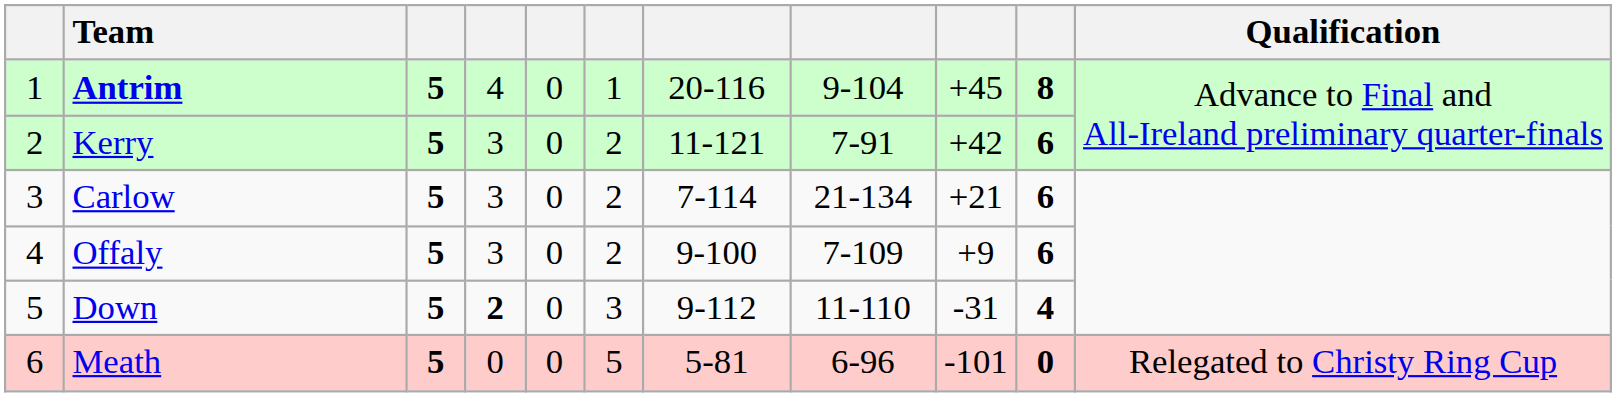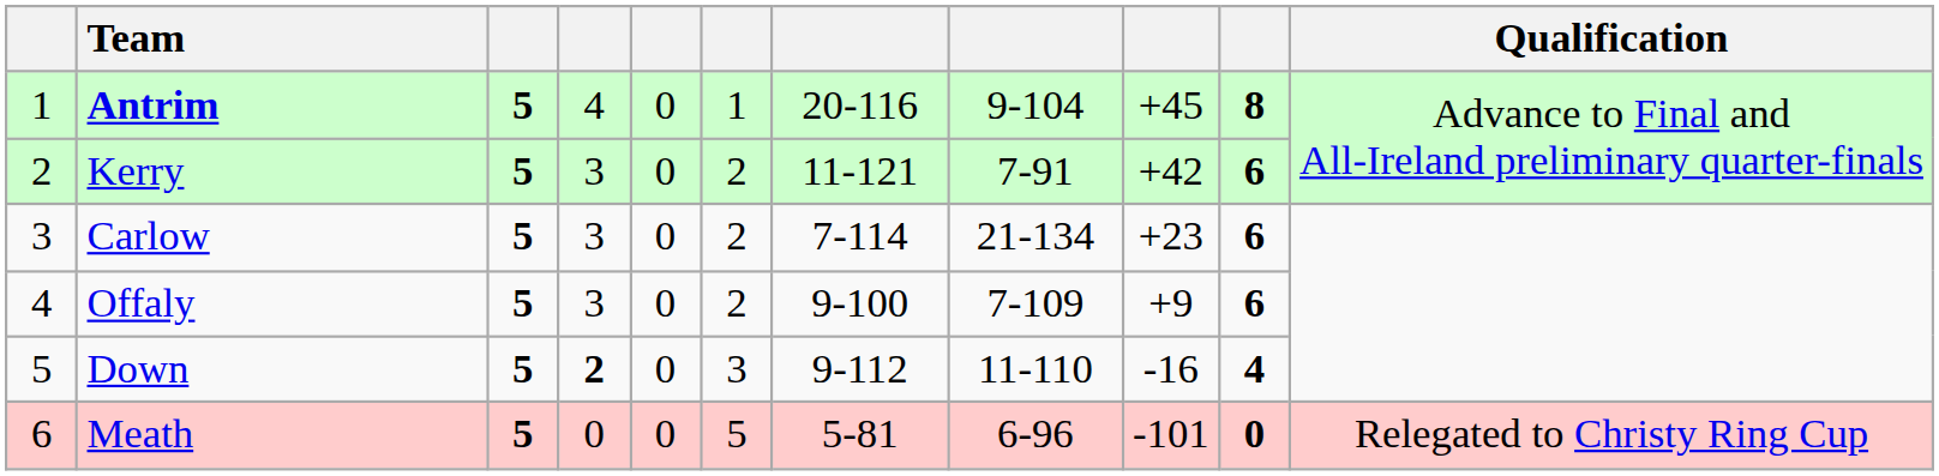Carlow | column 9: +21 -> +23
Down | column 9: -31 -> -16
